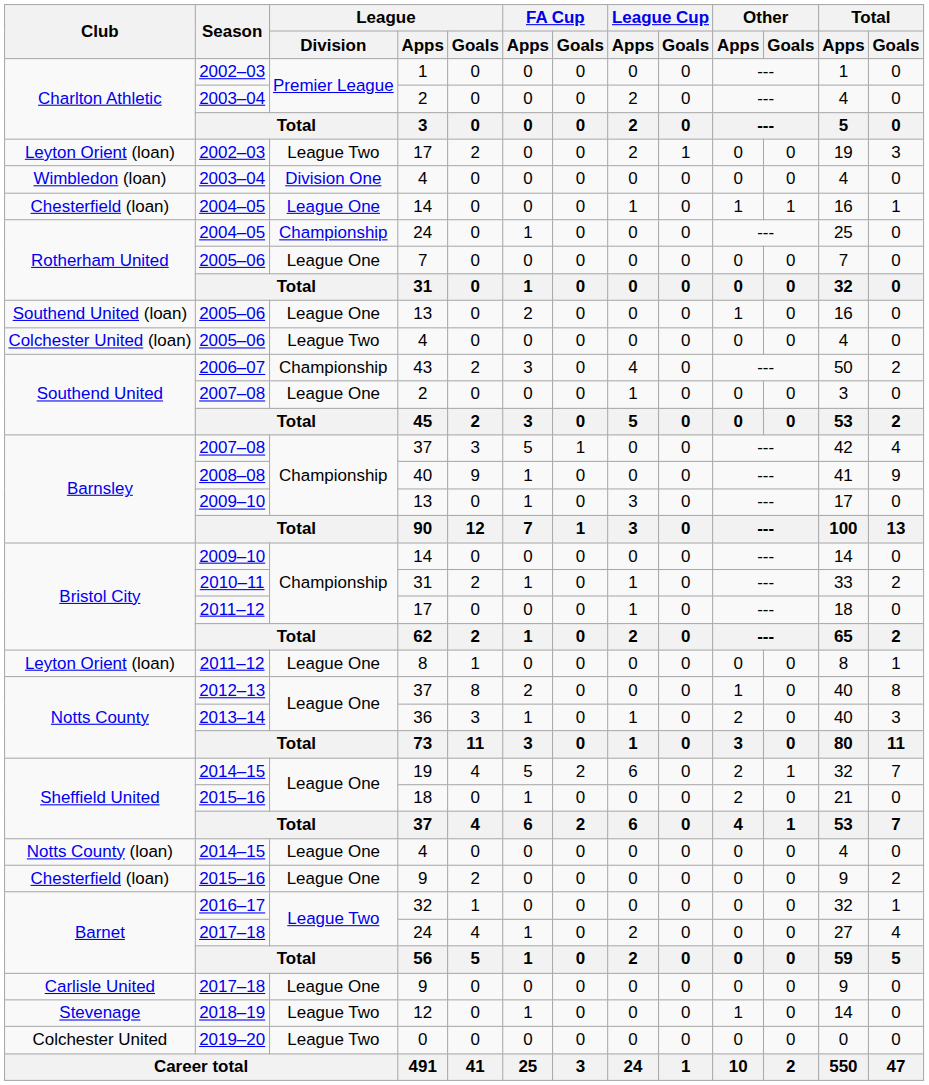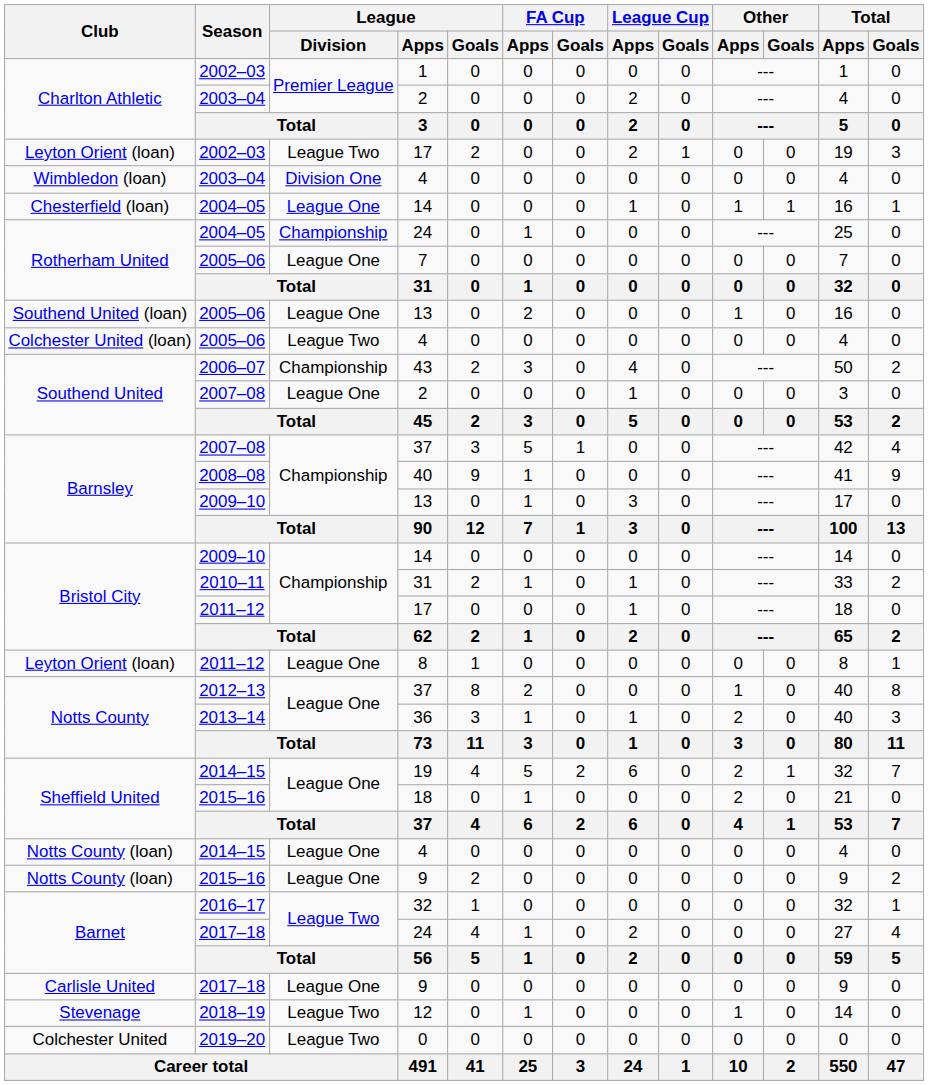2015–16 / 9 | Club: Chesterfield (loan) -> Notts County (loan)
